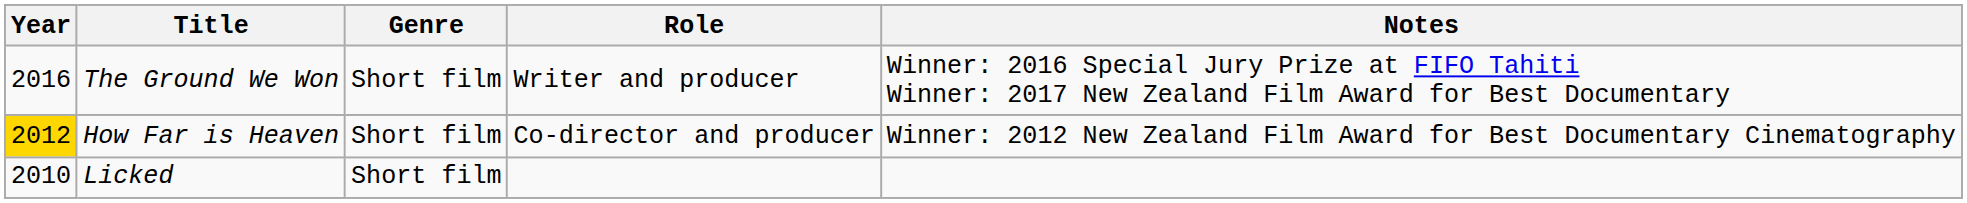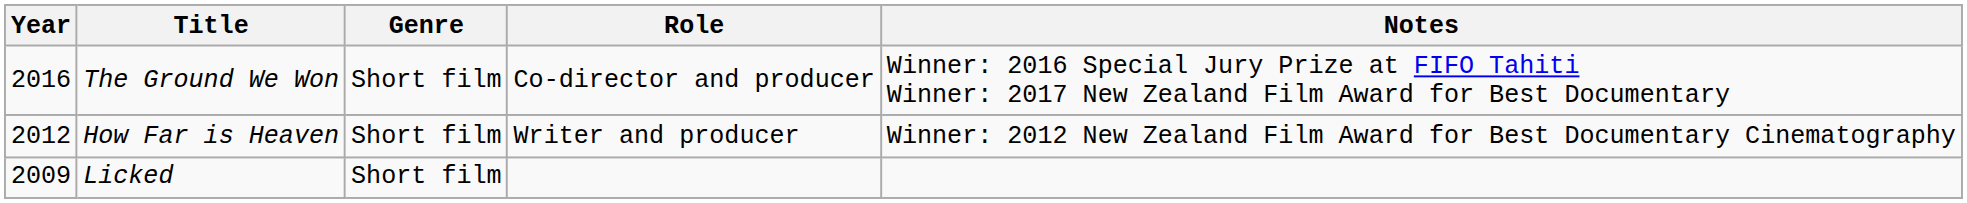The Ground We Won | Role: Writer and producer -> Co-director and producer
How Far is Heaven | Year: gold background -> no background
How Far is Heaven | Role: Co-director and producer -> Writer and producer
Licked | Year: 2010 -> 2009
